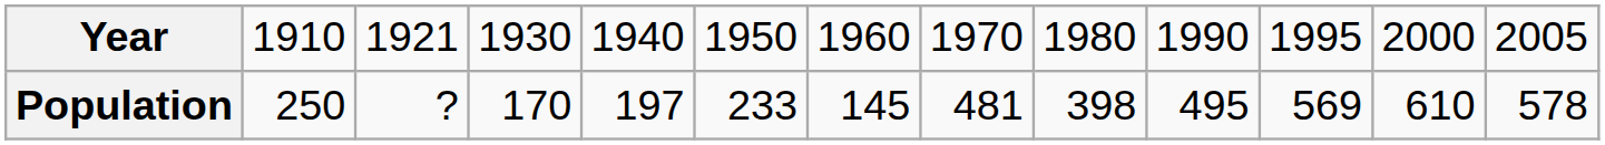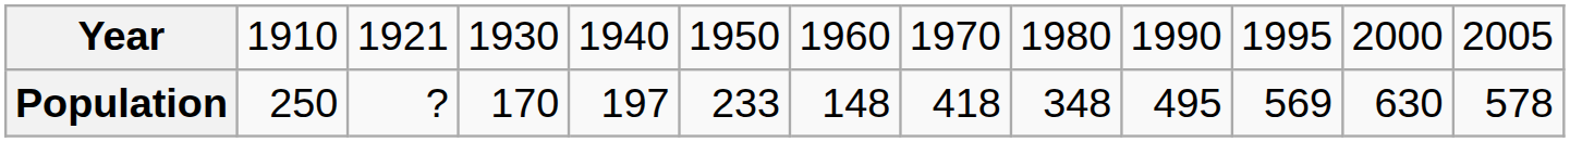Population | column 7: 145 -> 148
Population | column 8: 481 -> 418
Population | column 9: 398 -> 348
Population | column 12: 610 -> 630
